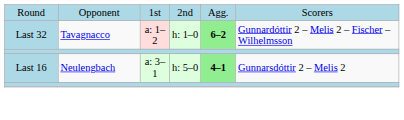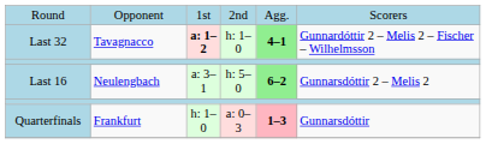Last 32 | column 3: normal -> bold
Last 32 | column 5: 6–2 -> 4–1
Last 16 | column 5: 4–1 -> 6–2
+ row: Quarterfinals | Frankfurt | h: 1–0 | a: 0–3 | 1–3 | Gunnarsdóttir
